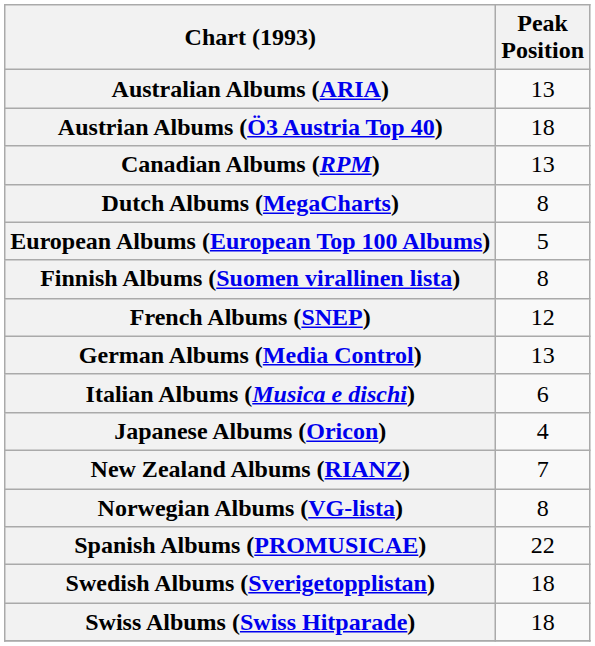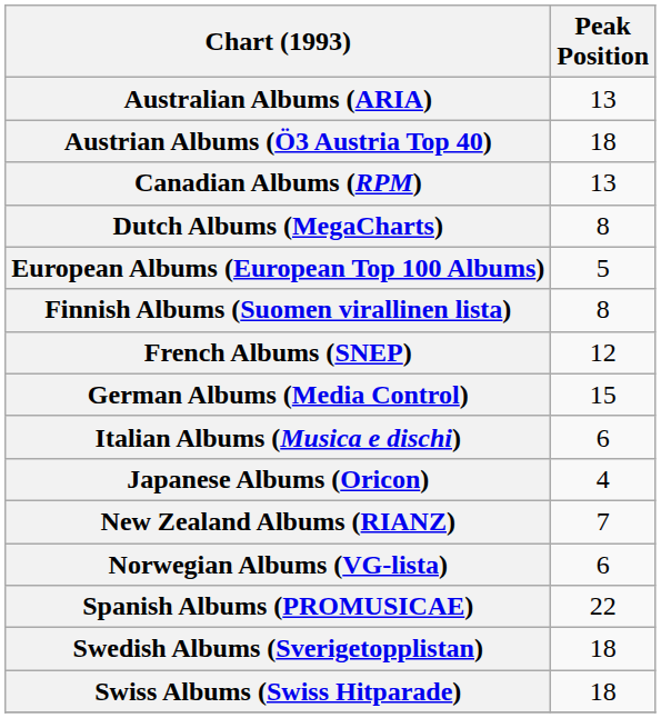German Albums (Media Control) | Peak Position: 13 -> 15
Norwegian Albums (VG-lista) | Peak Position: 8 -> 6
